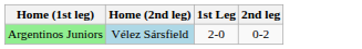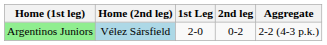+ column: Aggregate | 2-2 (4-3 p.k.)
